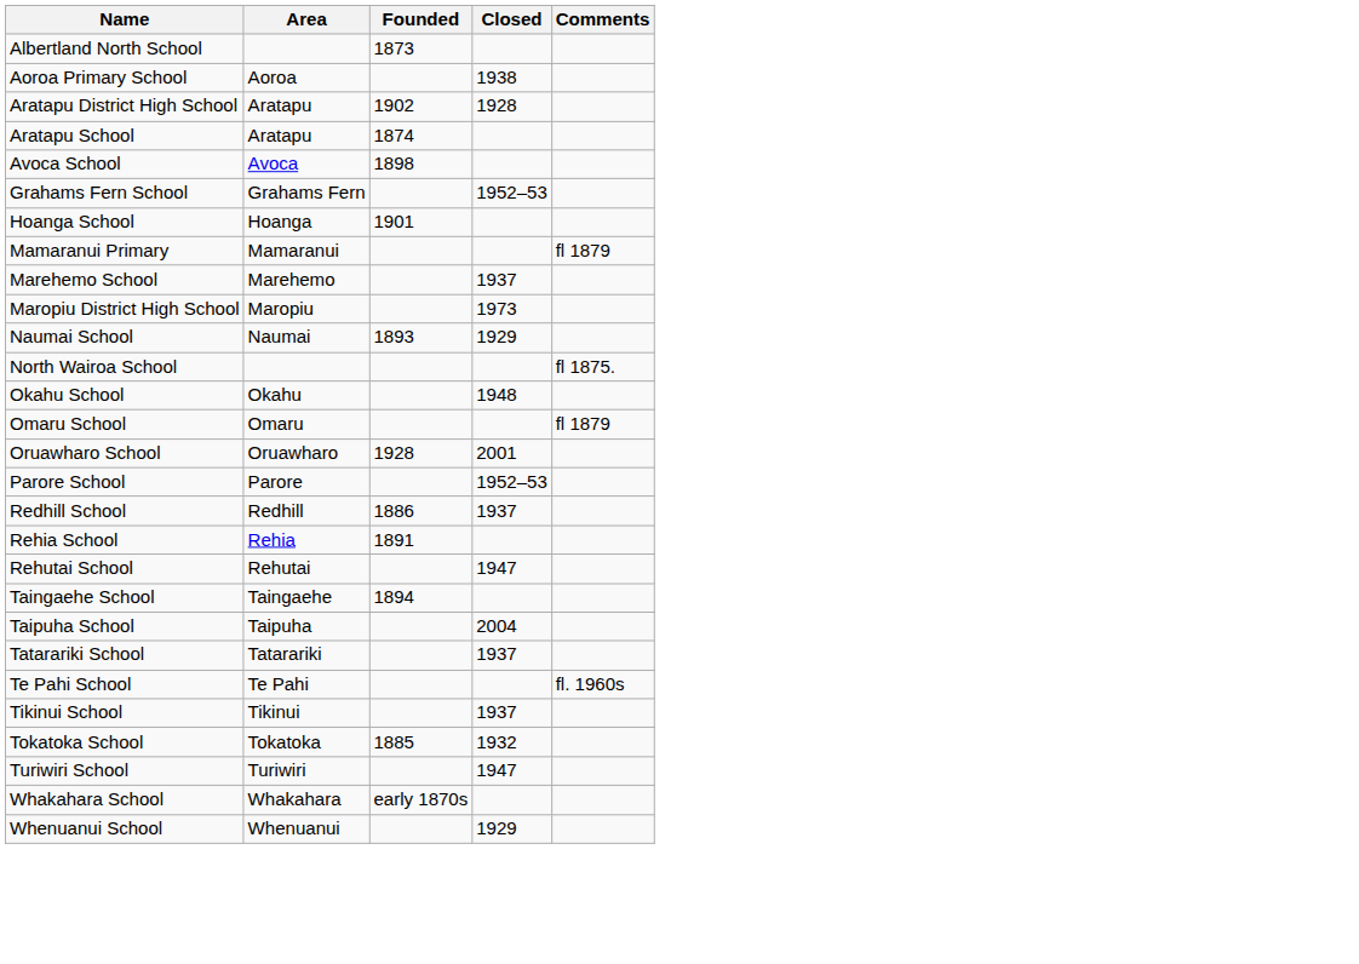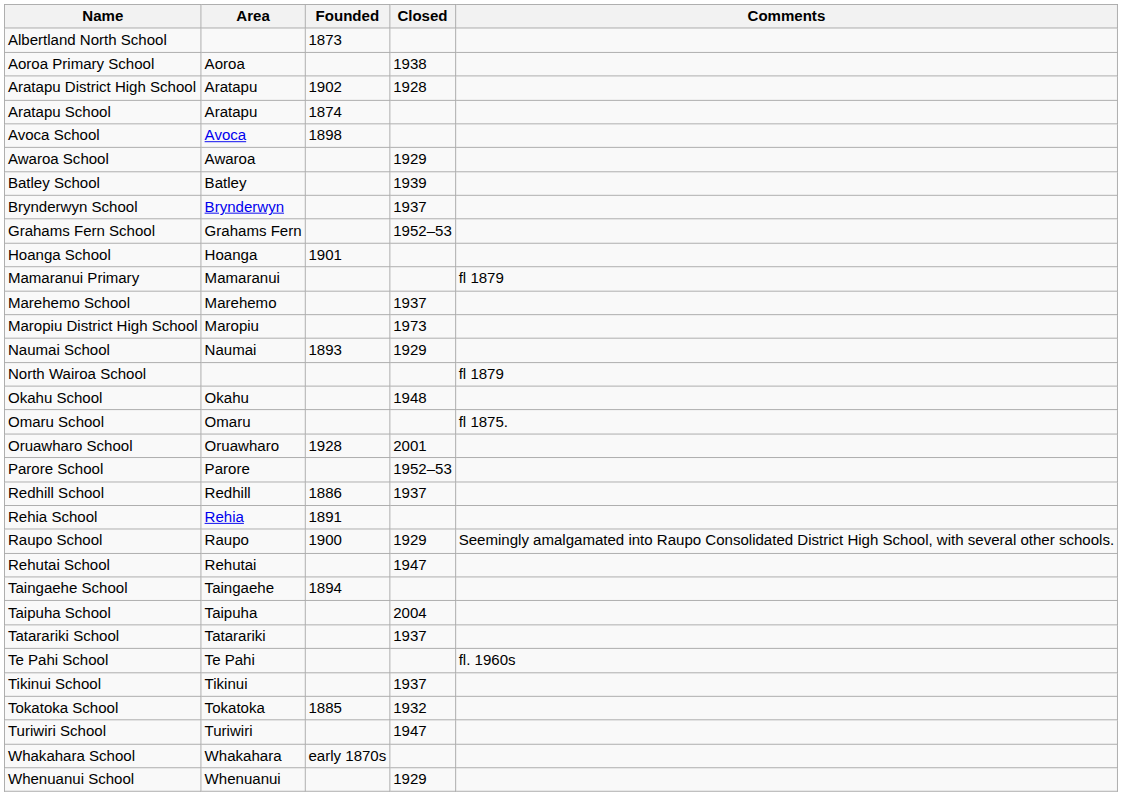+ row: Awaroa School | Awaroa | 1929
+ row: Batley School | Batley | 1939
+ row: Brynderwyn School | Brynderwyn | 1937
North Wairoa School | Comments: fl 1875. -> fl 1879
Omaru School | Comments: fl 1879 -> fl 1875.
+ row: Raupo School | Raupo | 1900 | 1929 | Seemingly amalgamated into Raupo Consolidated District High School, with several other schools.
